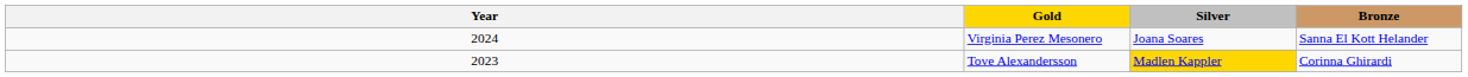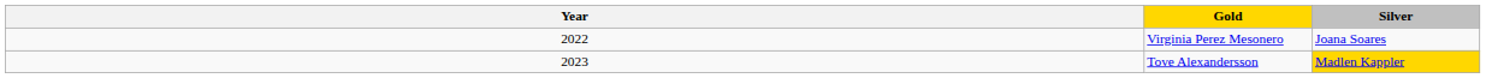- column: Bronze | Sanna El Kott Helander | Corinna Ghirardi
Virginia Perez Mesonero | Year: 2024 -> 2022
